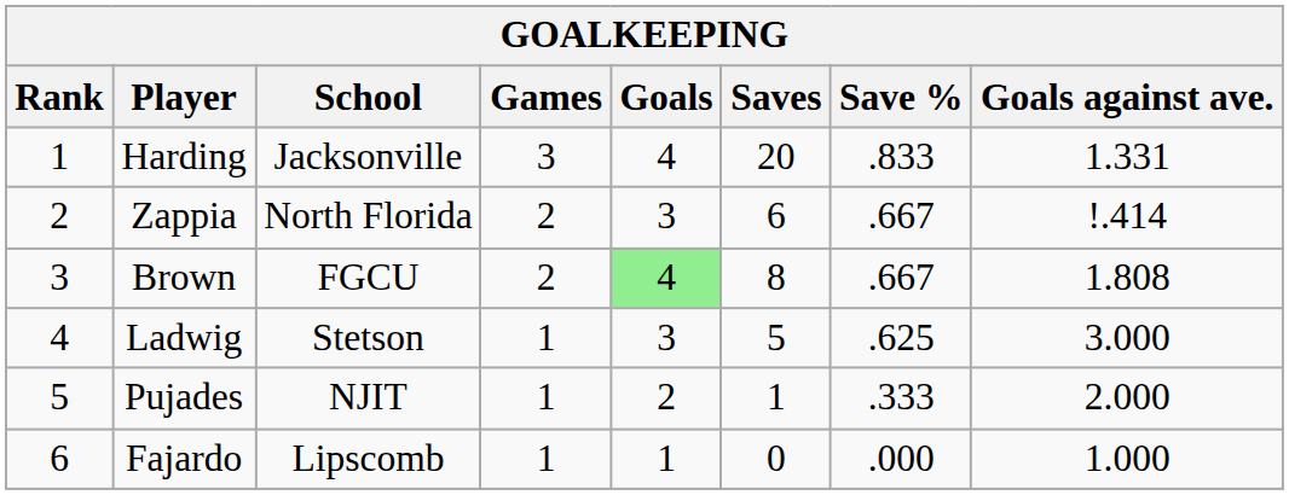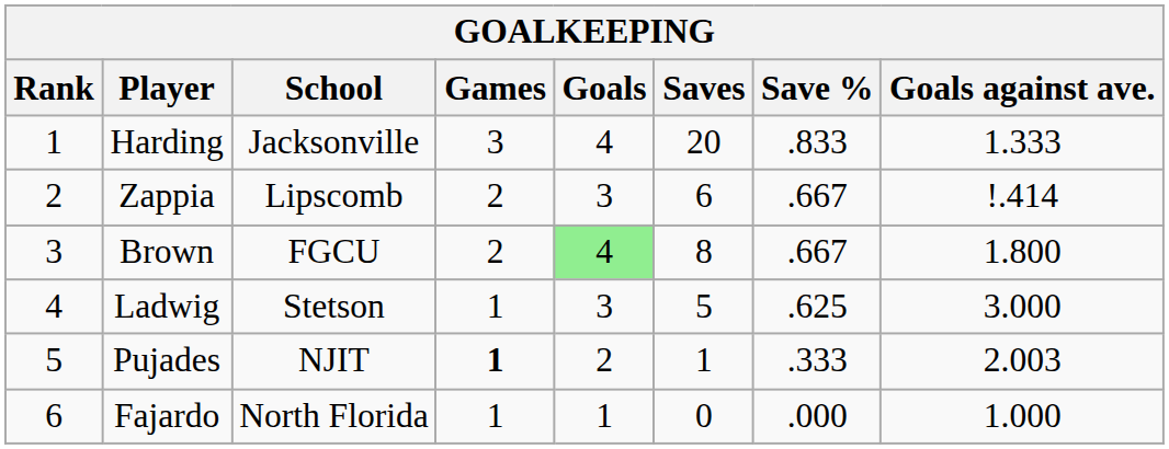Harding | Goals against ave.: 1.331 -> 1.333
Zappia | School: North Florida -> Lipscomb
Brown | Goals against ave.: 1.808 -> 1.800
Pujades | Games: normal -> bold
Pujades | Goals against ave.: 2.000 -> 2.003
Fajardo | School: Lipscomb -> North Florida
